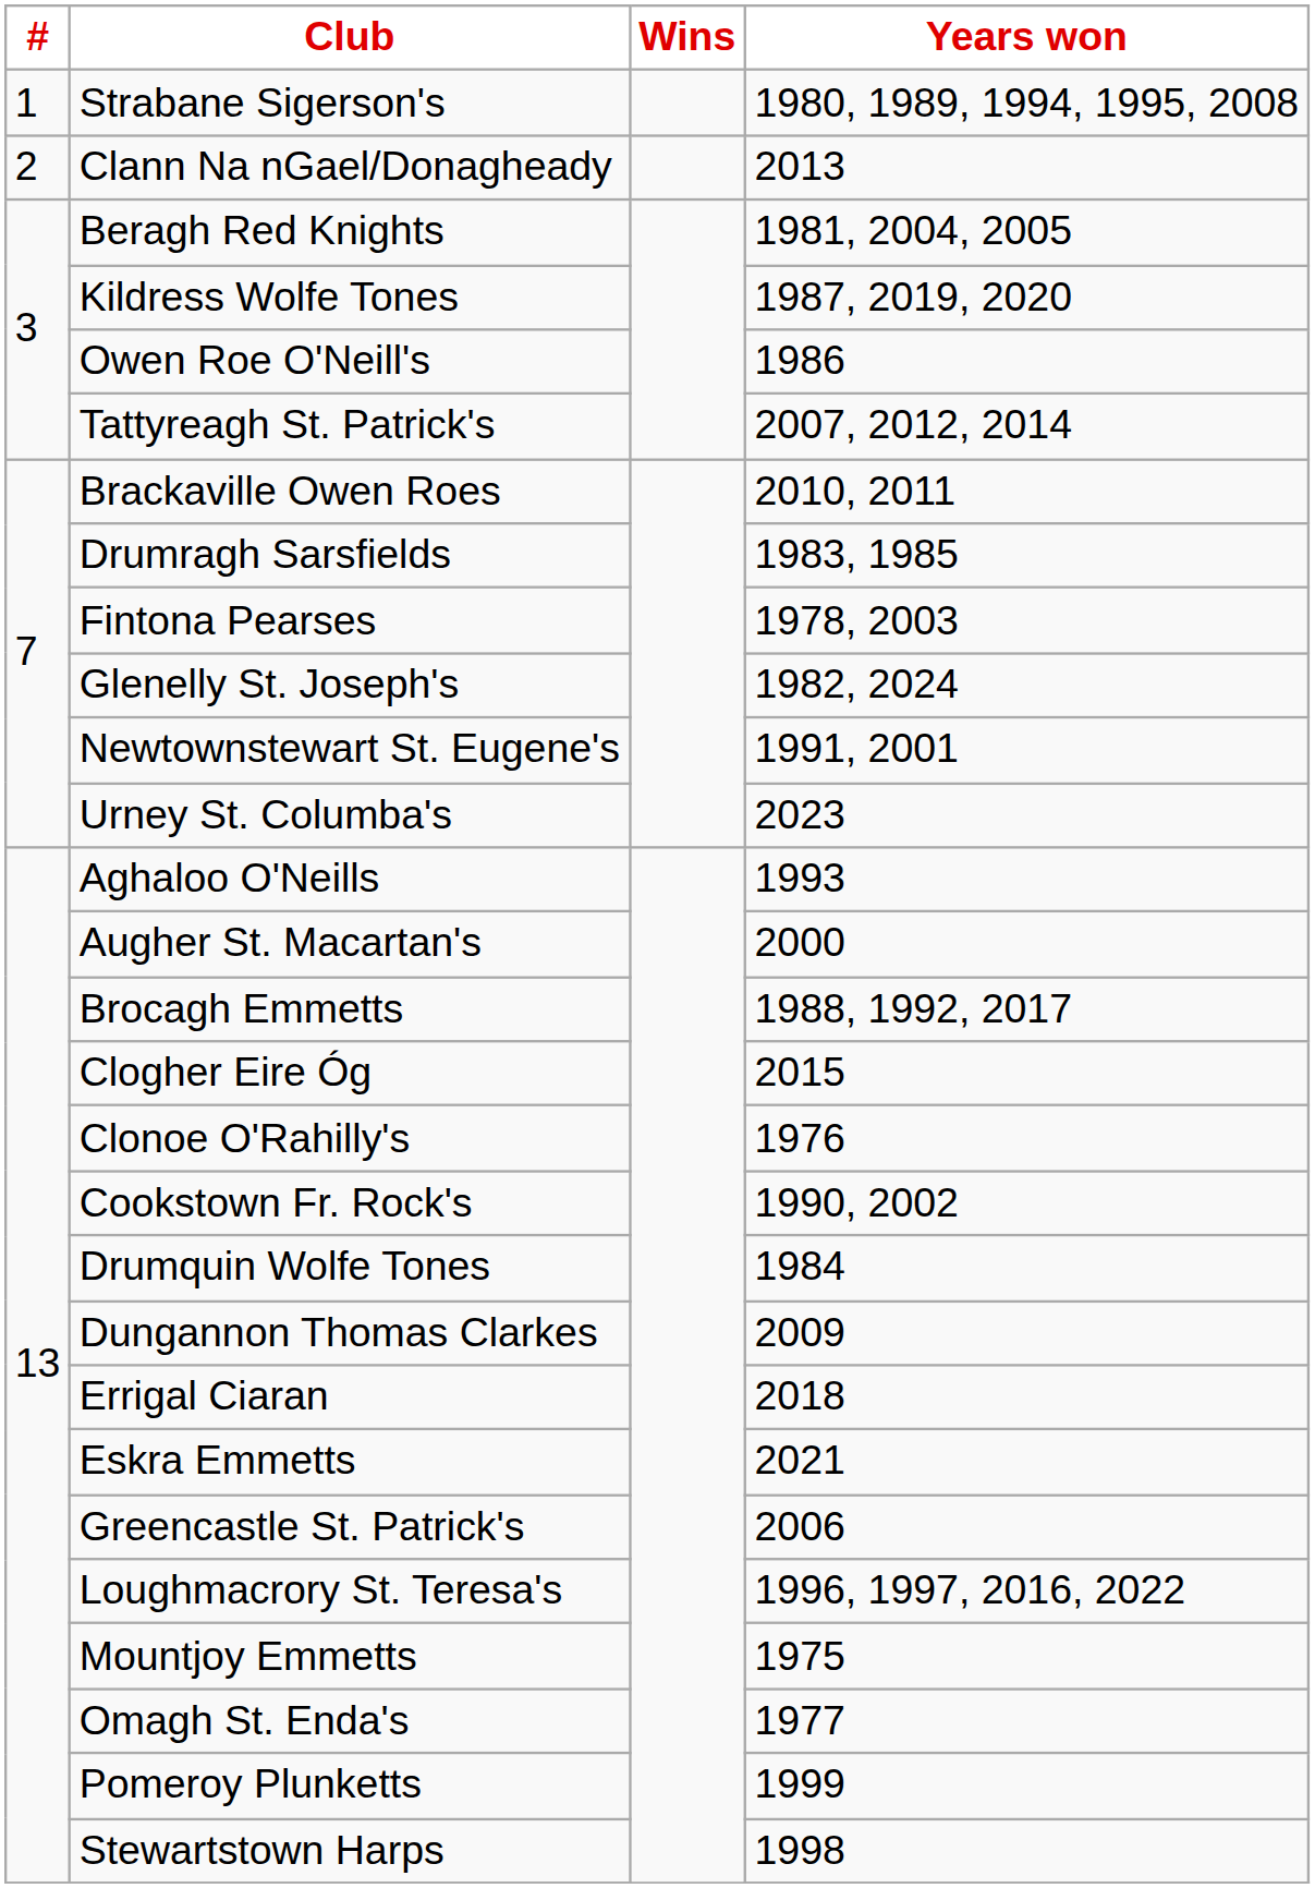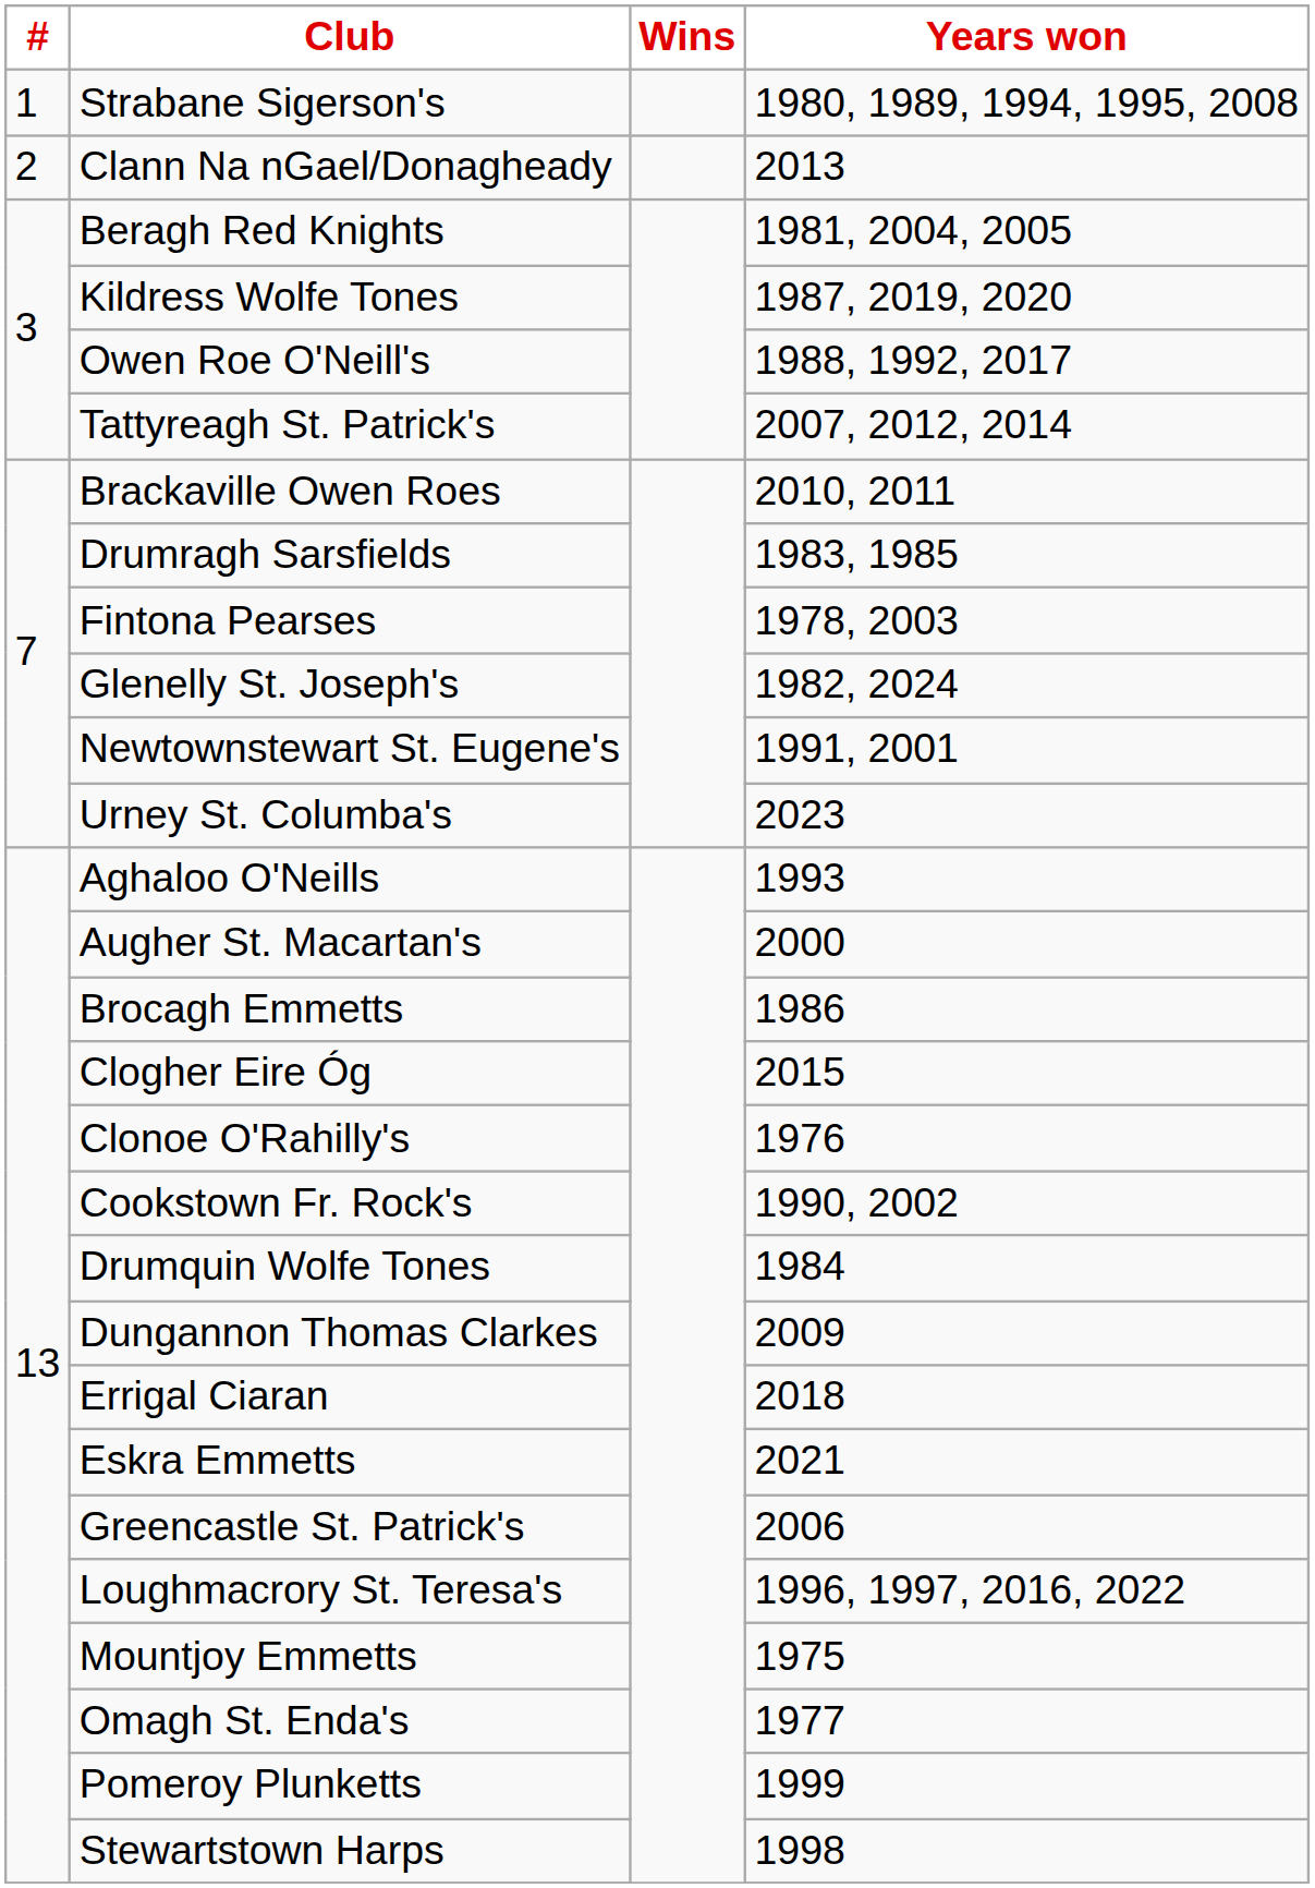Owen Roe O'Neill's | Years won: 1986 -> 1988, 1992, 2017
Brocagh Emmetts | Years won: 1988, 1992, 2017 -> 1986
